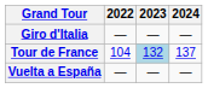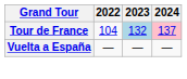- row: Giro d'Italia | — | — | —
Tour de France | 2024: no background -> pink background
